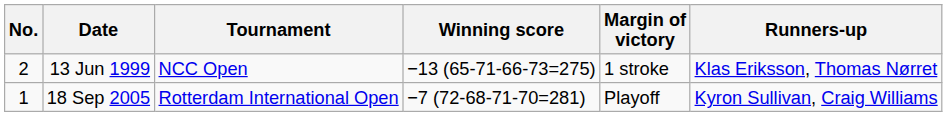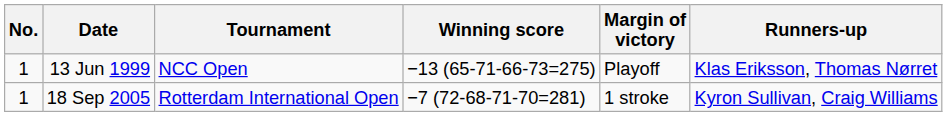13 Jun 1999 | No.: 2 -> 1
13 Jun 1999 | Margin of victory: 1 stroke -> Playoff
18 Sep 2005 | Margin of victory: Playoff -> 1 stroke
